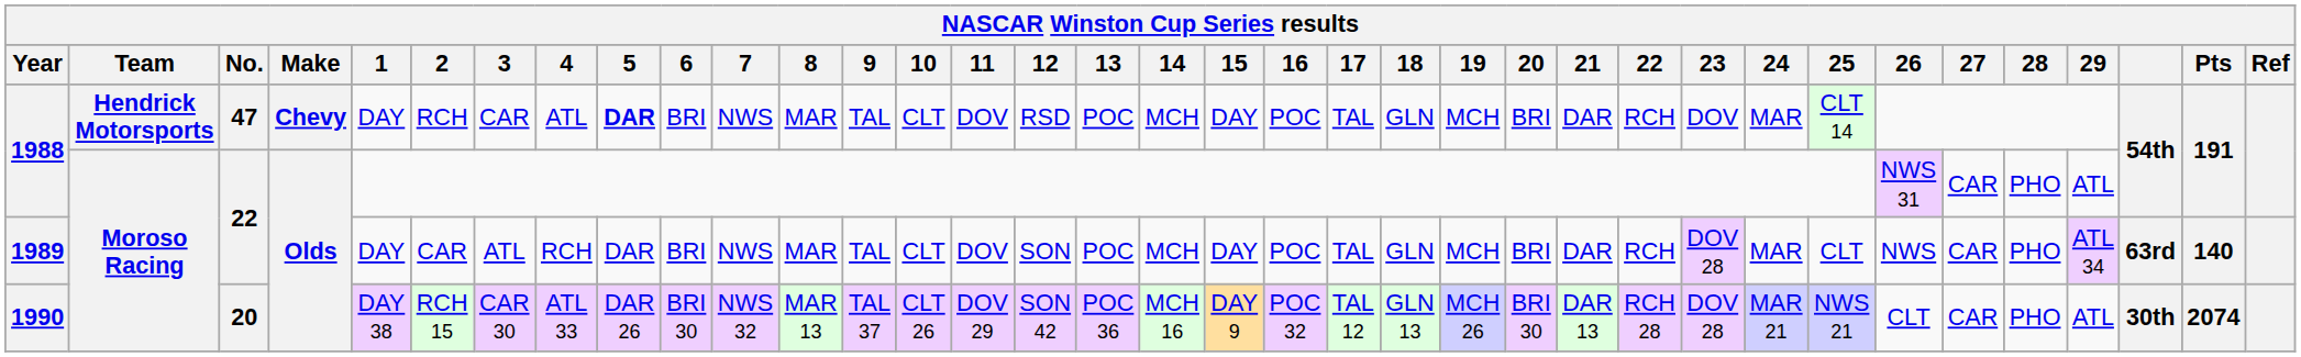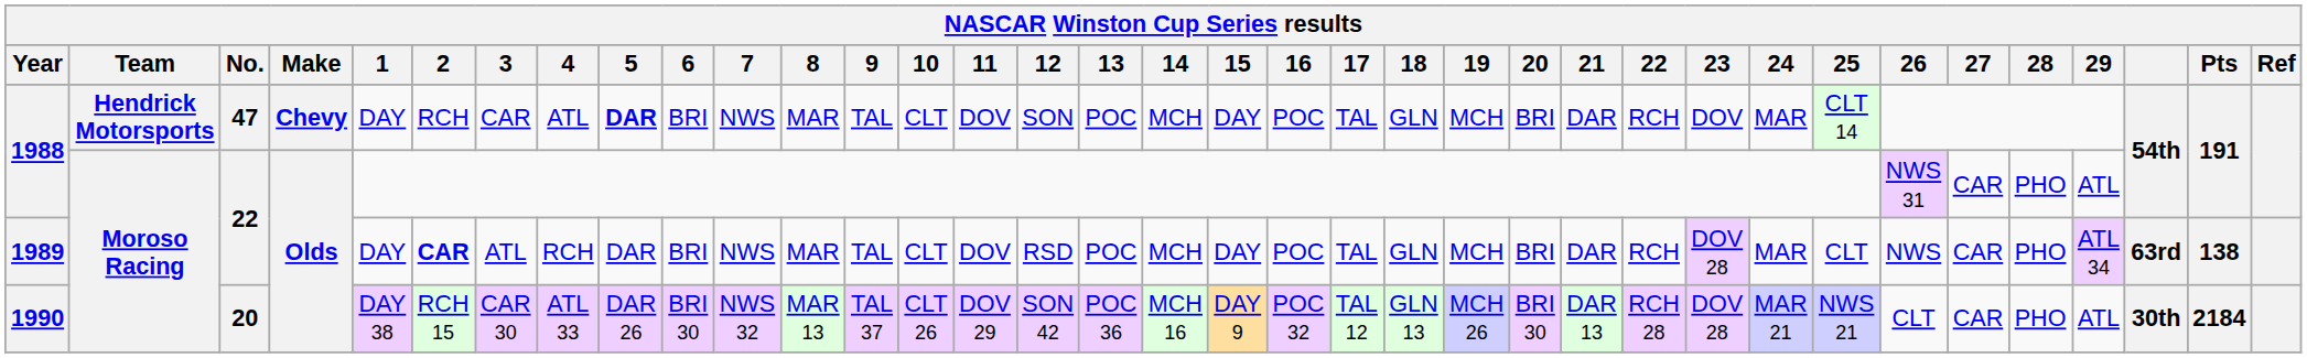1988 / 47 | 12: RSD -> SON
1989 | 2: normal -> bold
1989 | 12: SON -> RSD
1989 | Pts: 140 -> 138
1990 | Pts: 2074 -> 2184
